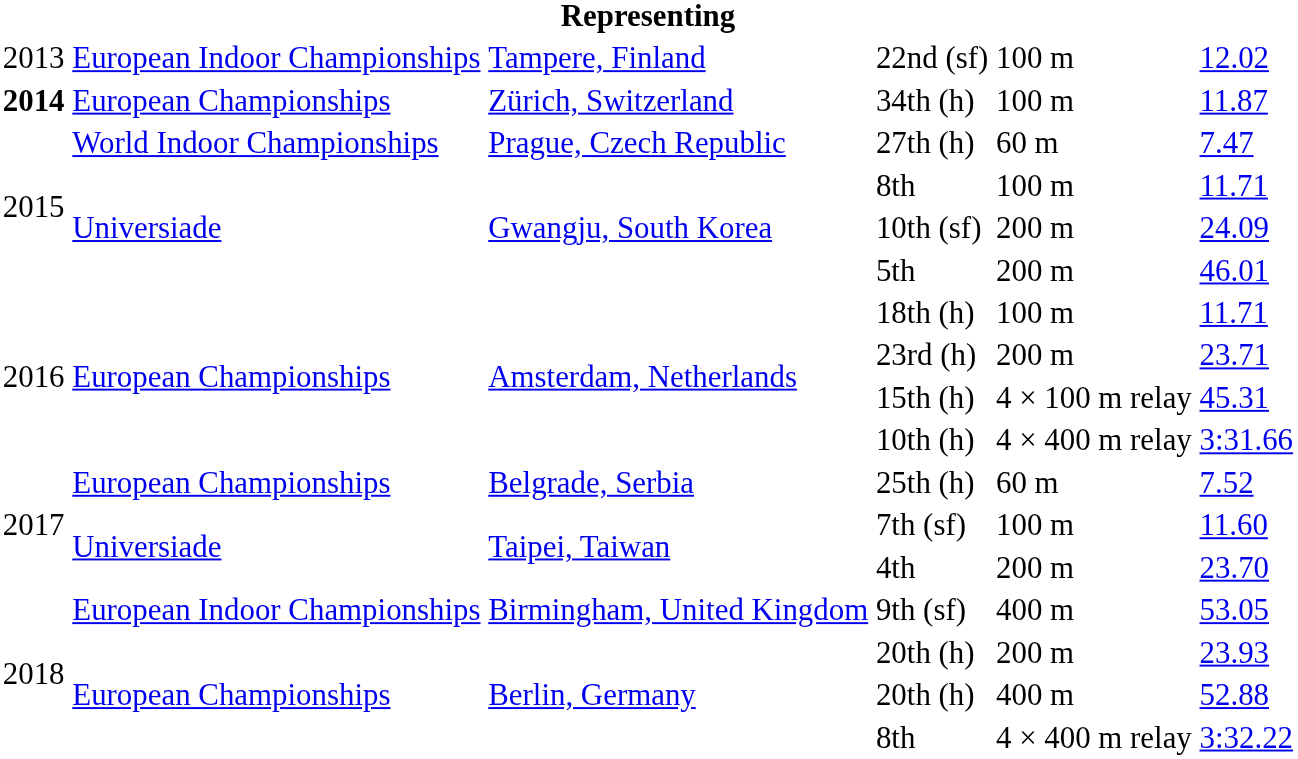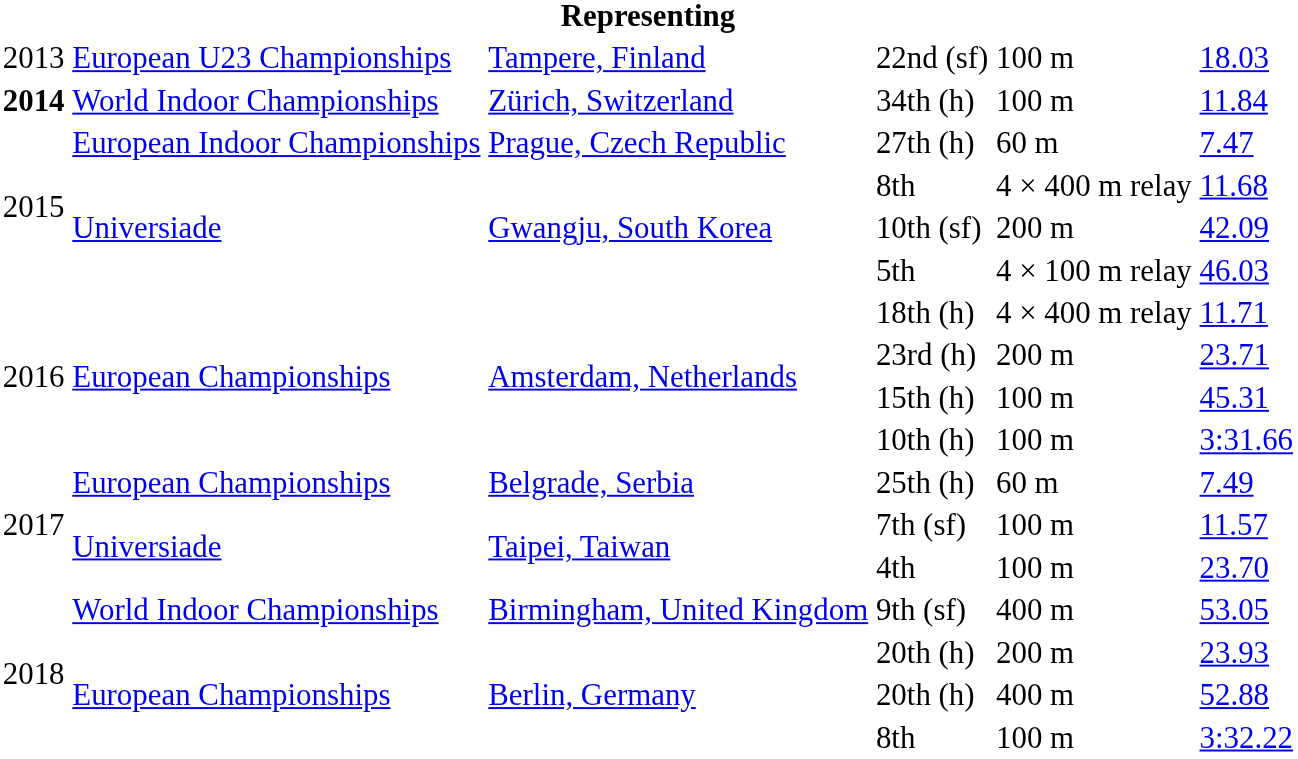22nd (sf) | column 2: European Indoor Championships -> European U23 Championships
22nd (sf) | column 6: 12.02 -> 18.03
34th (h) | column 2: European Championships -> World Indoor Championships
34th (h) | column 6: 11.87 -> 11.84
27th (h) | column 2: World Indoor Championships -> European Indoor Championships
Gwangju, South Korea / 8th | column 5: 100 m -> 4 × 400 m relay
Gwangju, South Korea / 8th | column 6: 11.71 -> 11.68
10th (sf) | column 6: 24.09 -> 42.09
5th | column 5: 200 m -> 4 × 100 m relay
5th | column 6: 46.01 -> 46.03
18th (h) | column 5: 100 m -> 4 × 400 m relay
15th (h) | column 5: 4 × 100 m relay -> 100 m
10th (h) | column 5: 4 × 400 m relay -> 100 m
25th (h) | column 6: 7.52 -> 7.49
7th (sf) | column 6: 11.60 -> 11.57
4th | column 5: 200 m -> 100 m
9th (sf) | column 2: European Indoor Championships -> World Indoor Championships
Berlin, Germany / 8th | column 5: 4 × 400 m relay -> 100 m
